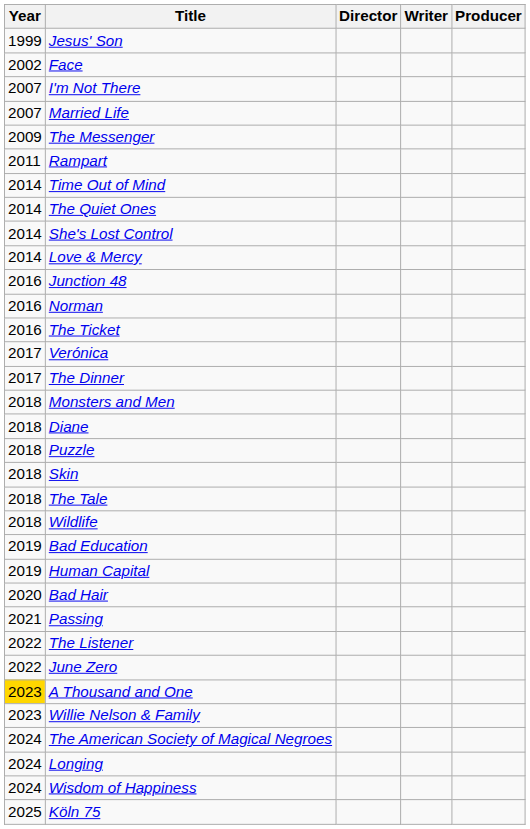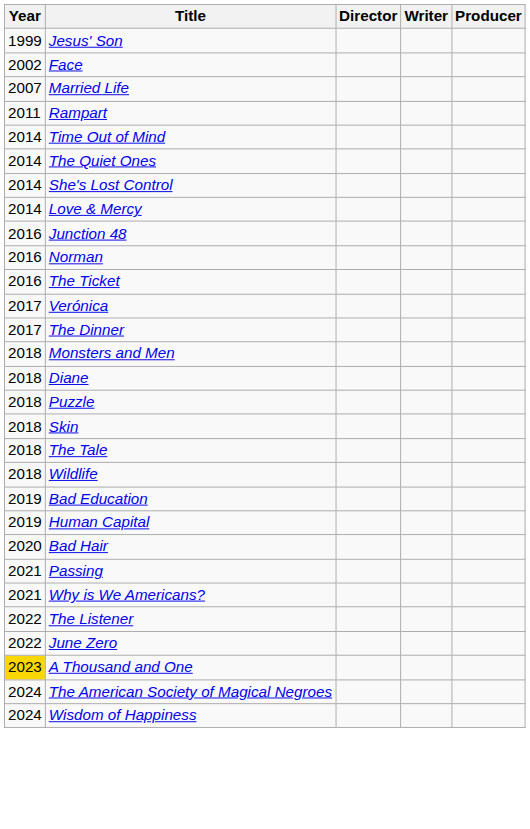- row: 2007 | I'm Not There
- row: 2009 | The Messenger
+ row: 2021 | Why is We Americans?
- row: 2023 | Willie Nelson & Family
- row: 2024 | Longing
- row: 2025 | Köln 75
